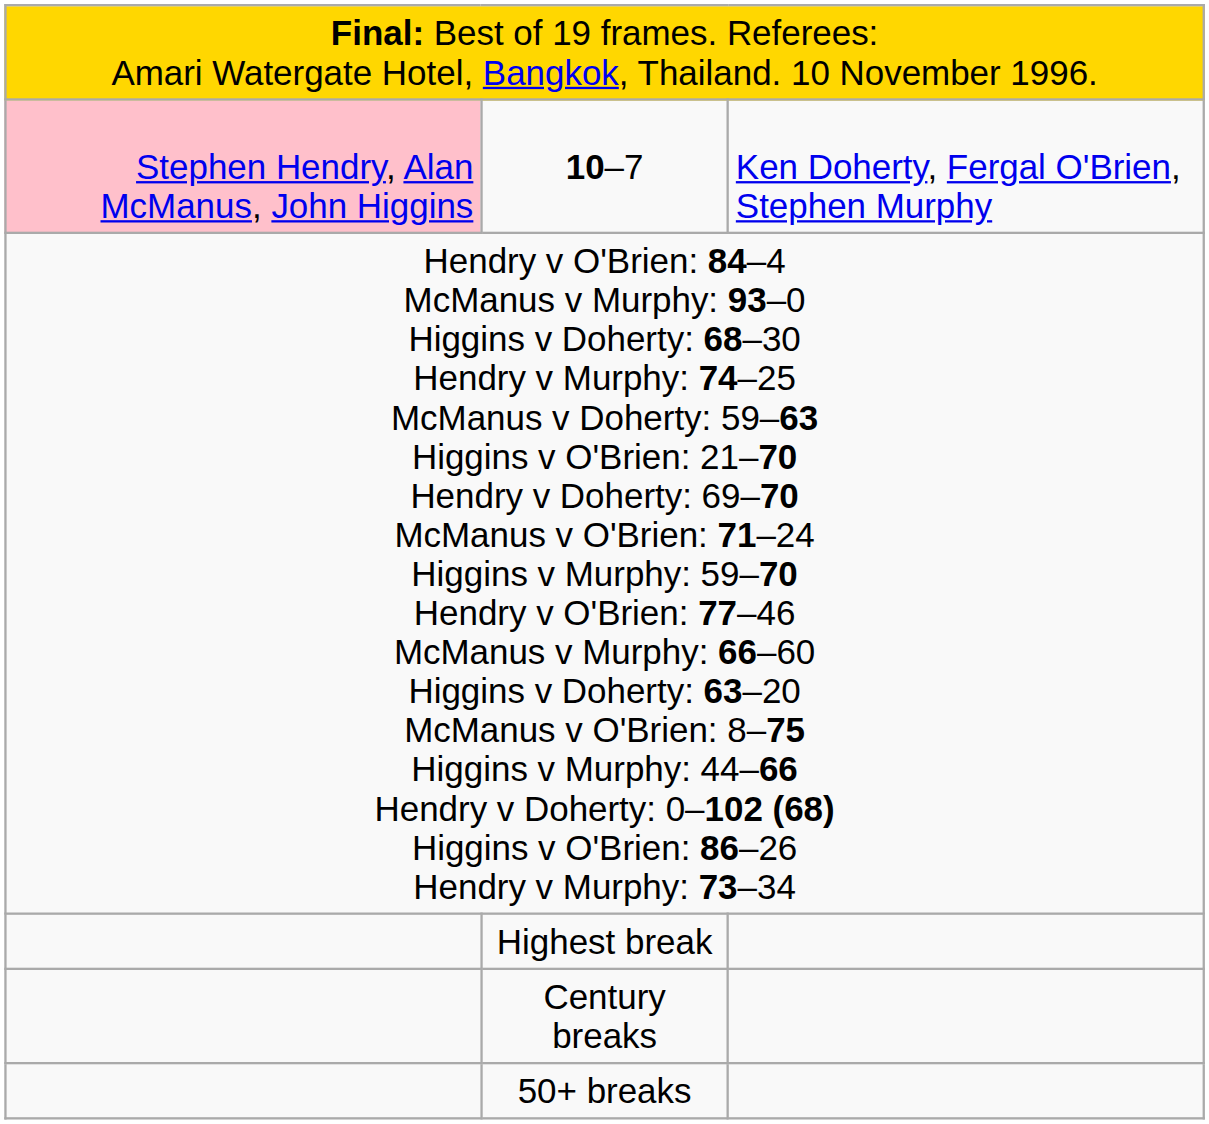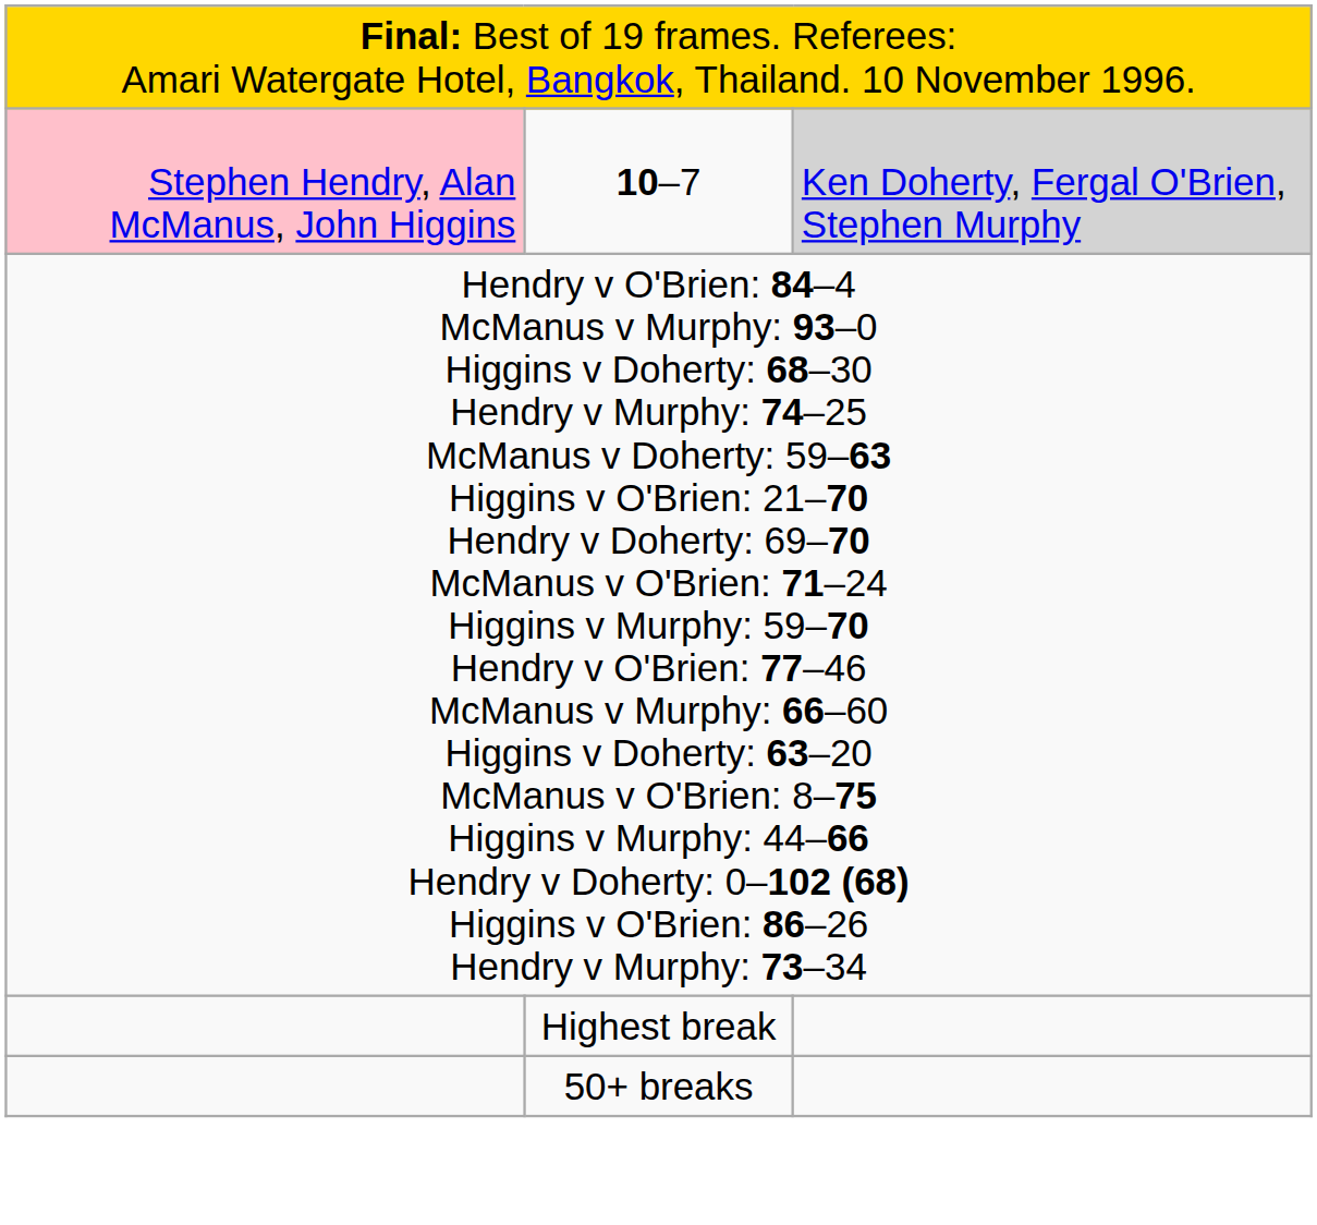10–7 | column 3: no background -> lightgrey background
- row: Century breaks
